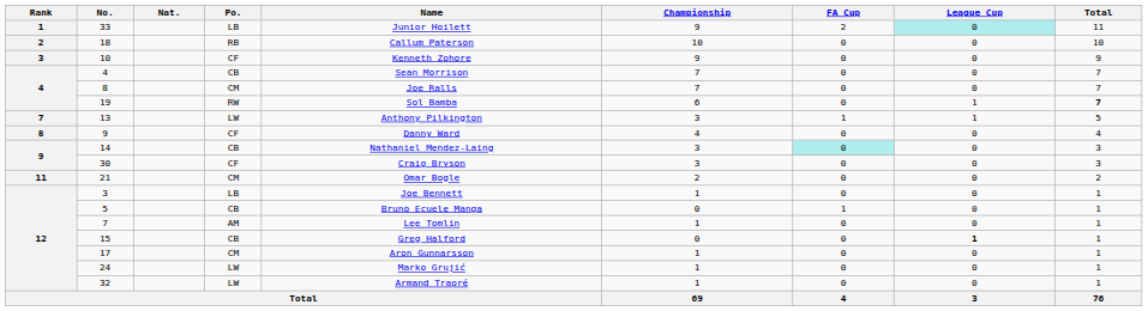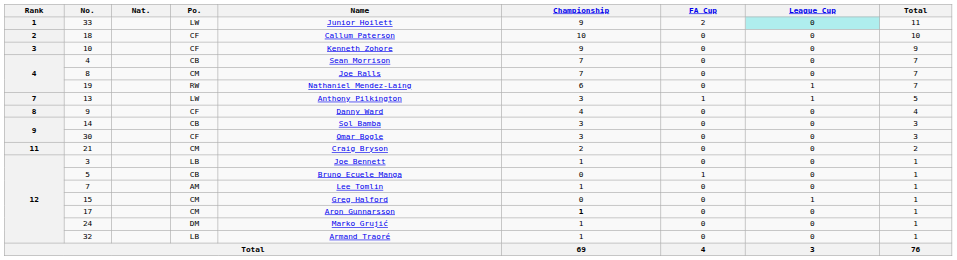33 | Po.: LB -> LW
18 | Po.: RB -> CF
19 | Name: Sol Bamba -> Nathaniel Mendez-Laing
19 | Total: bold -> normal
14 | Name: Nathaniel Mendez-Laing -> Sol Bamba
14 | FA Cup: paleturquoise background -> no background
30 | Name: Craig Bryson -> Omar Bogle
21 | Name: Omar Bogle -> Craig Bryson
15 | Po.: CB -> CM
15 | League Cup: bold -> normal
17 | Championship: normal -> bold
24 | Po.: LW -> DM
32 | Po.: LW -> LB
